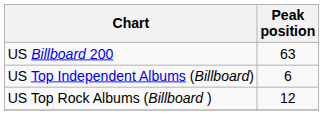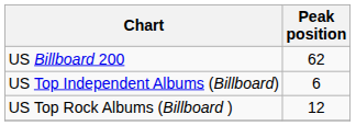US Billboard 200 | Peak position: 63 -> 62
